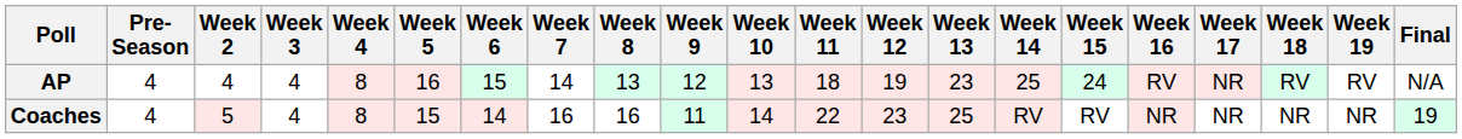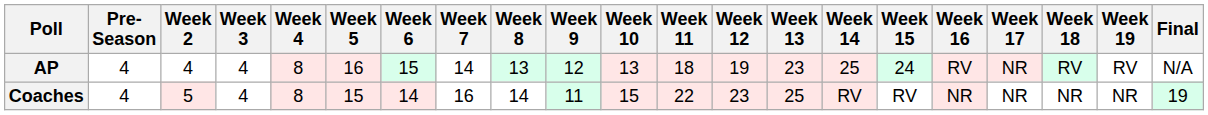Coaches | Week 8: 16 -> 14
Coaches | Week 10: 14 -> 15
